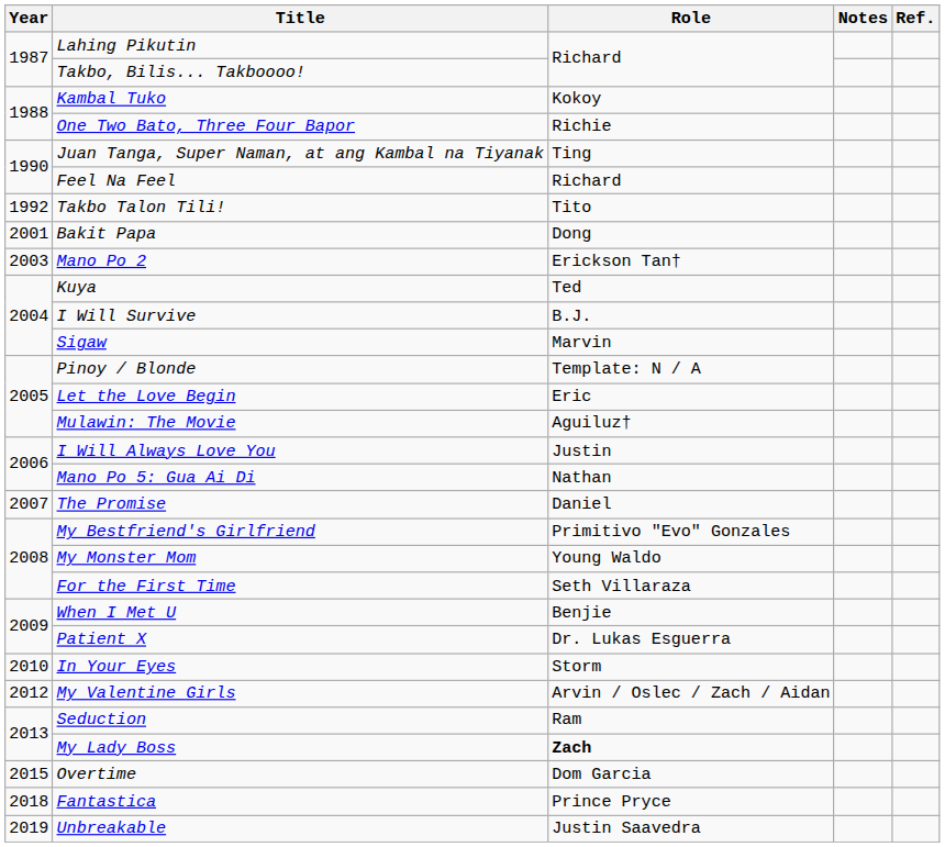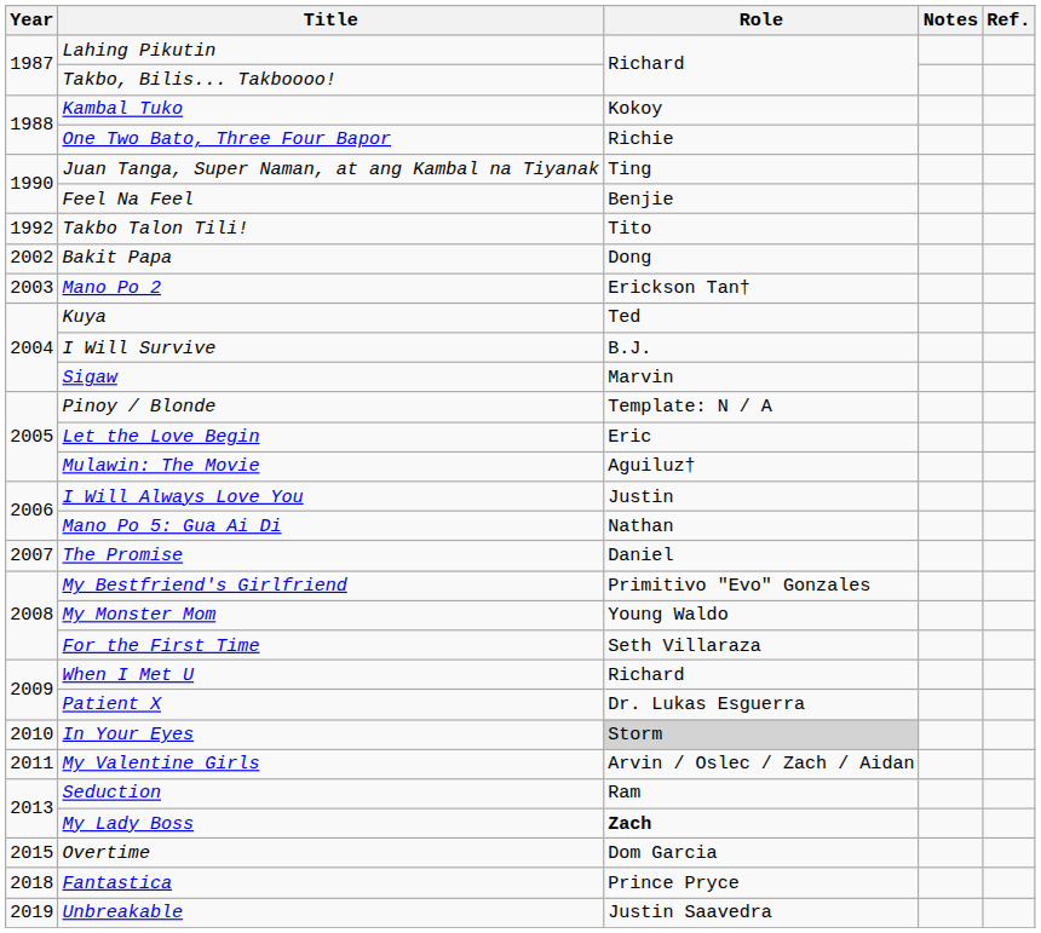Feel Na Feel | Role: Richard -> Benjie
Bakit Papa | Year: 2001 -> 2002
When I Met U | Role: Benjie -> Richard
In Your Eyes | Role: no background -> lightgrey background
My Valentine Girls | Year: 2012 -> 2011
